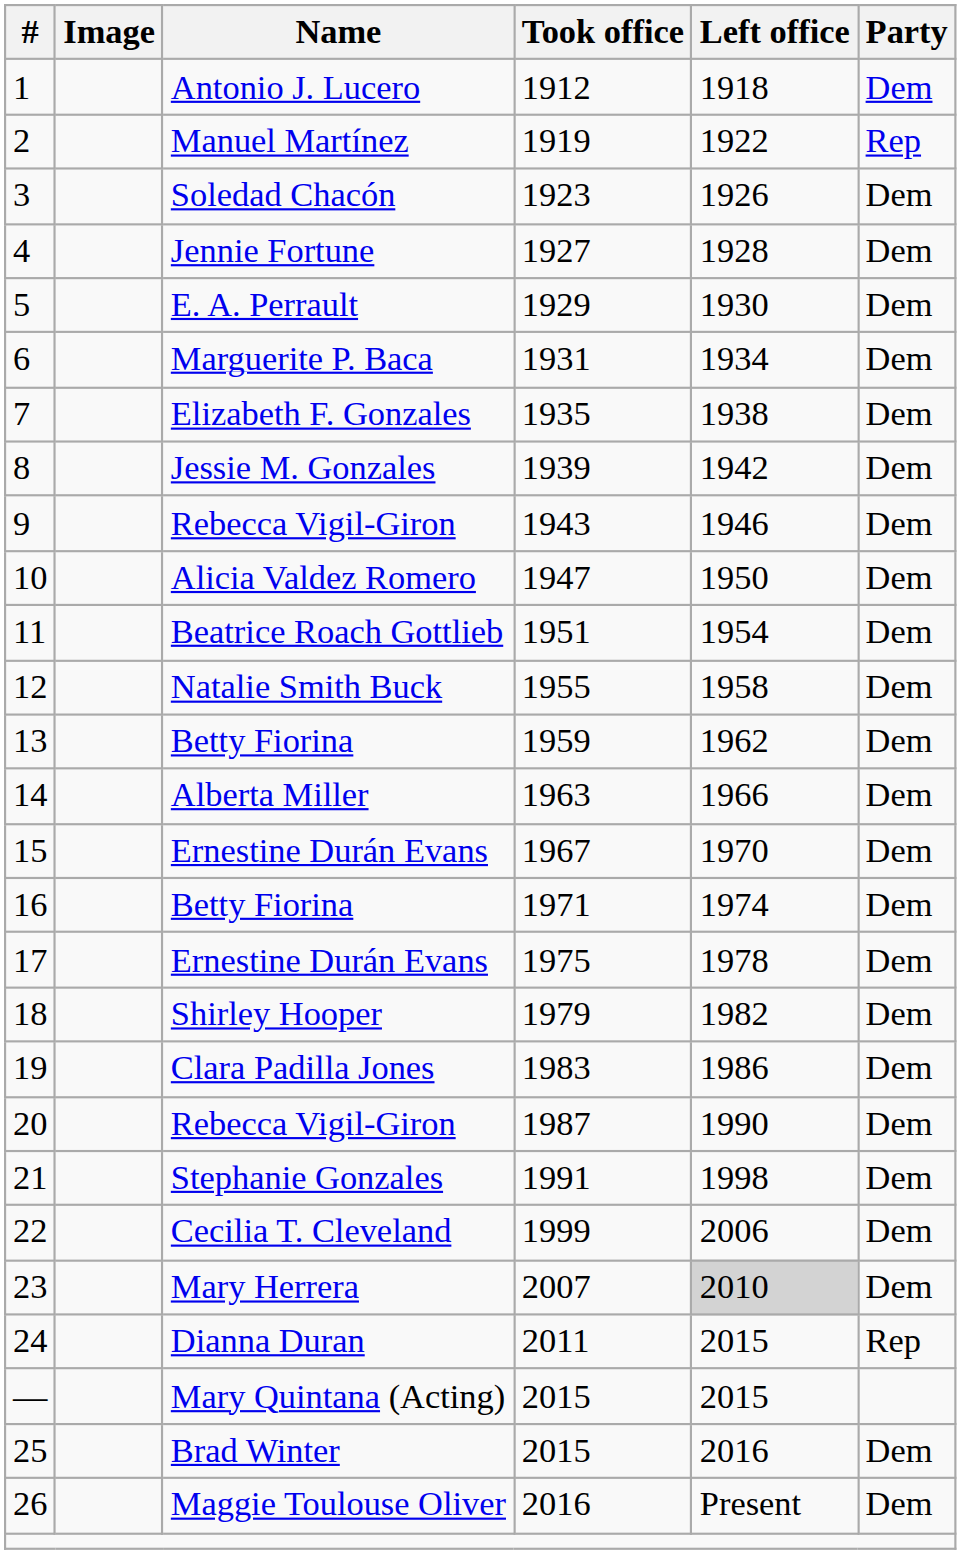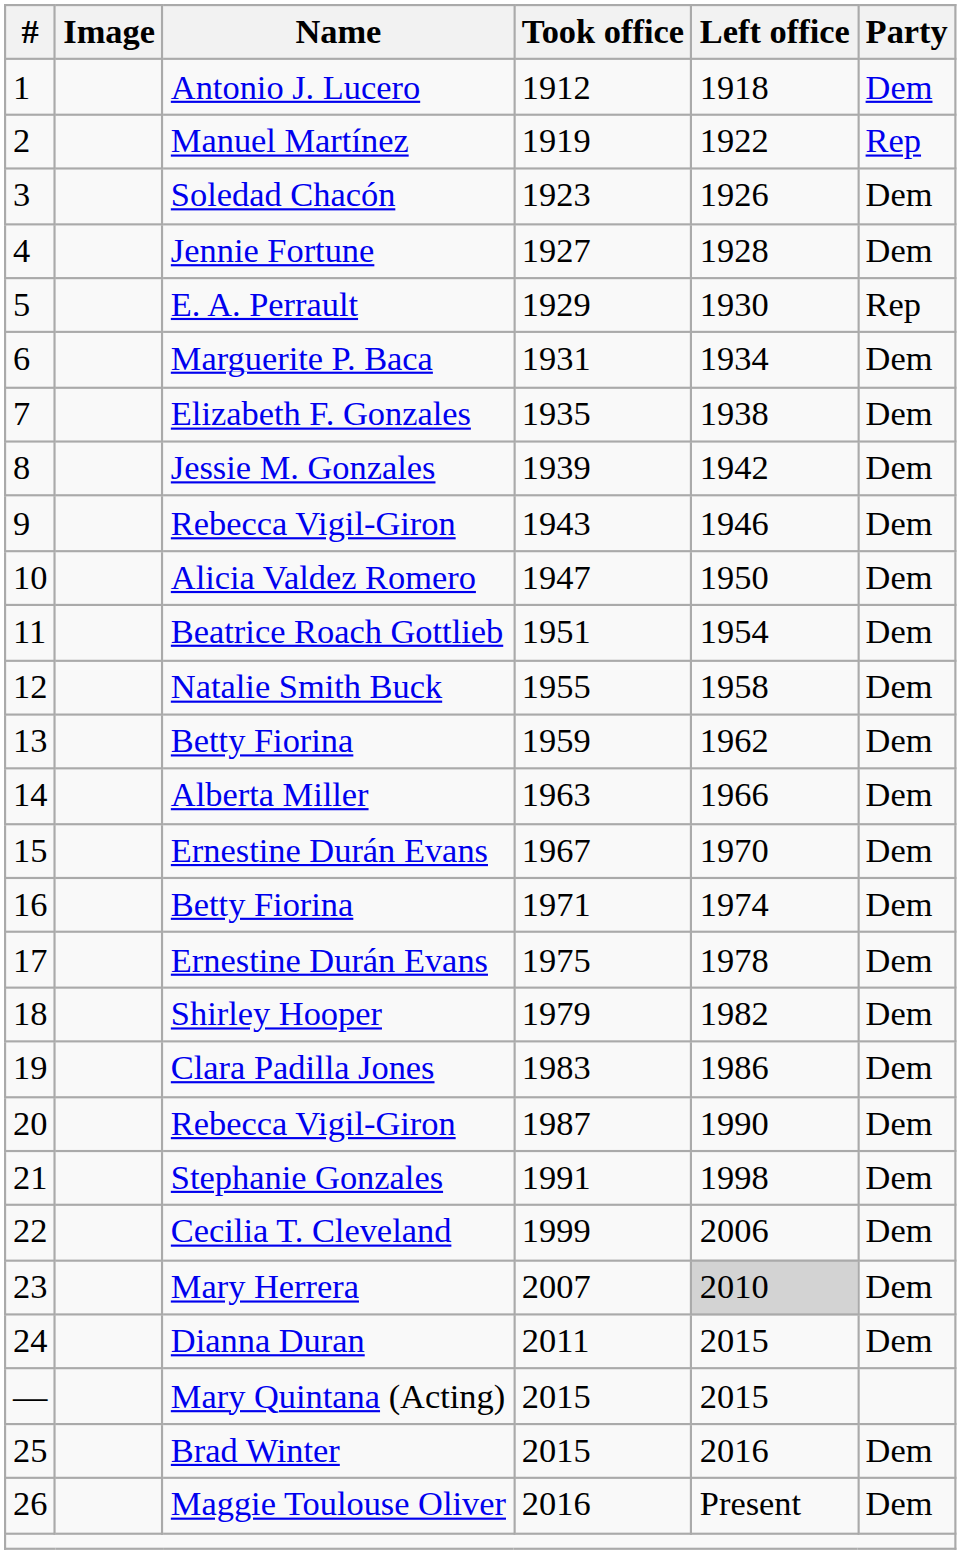5 | Party: Dem -> Rep
24 | Party: Rep -> Dem
